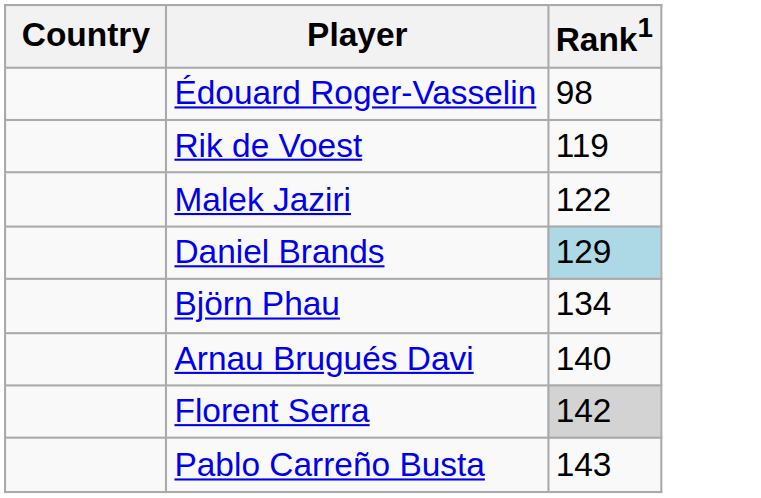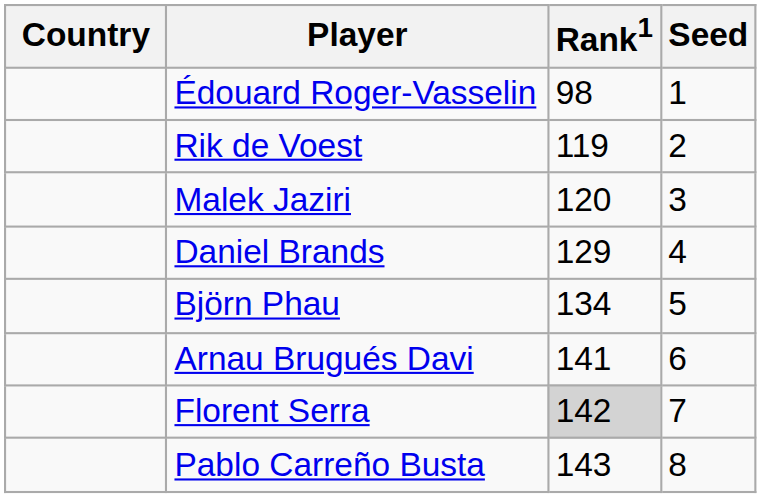+ column: Seed | 1 | 2 | 3 | 4 | 5 | 6 | 7 | 8
Malek Jaziri | Rank1: 122 -> 120
Daniel Brands | Rank1: lightblue background -> no background
Arnau Brugués Davi | Rank1: 140 -> 141
